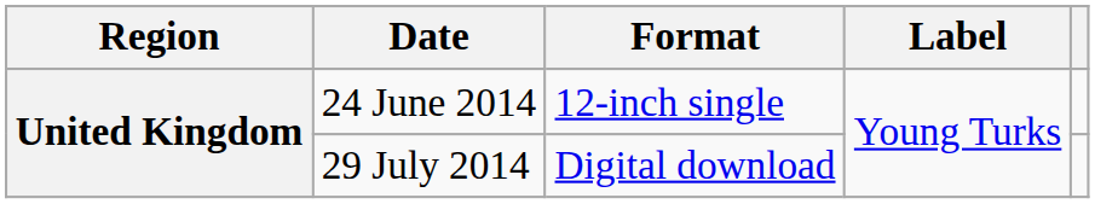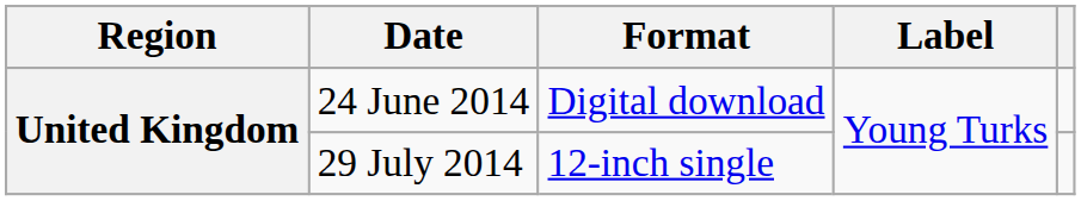24 June 2014 | Format: 12-inch single -> Digital download
29 July 2014 | Format: Digital download -> 12-inch single
